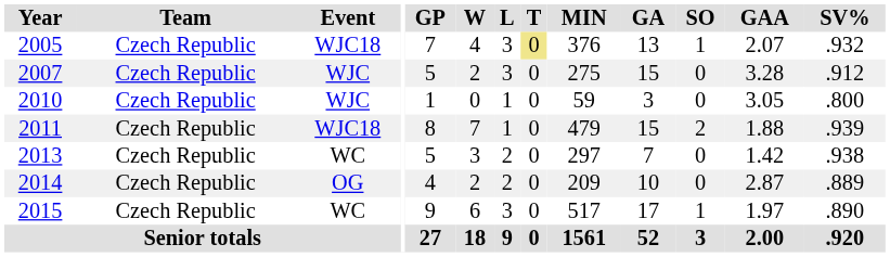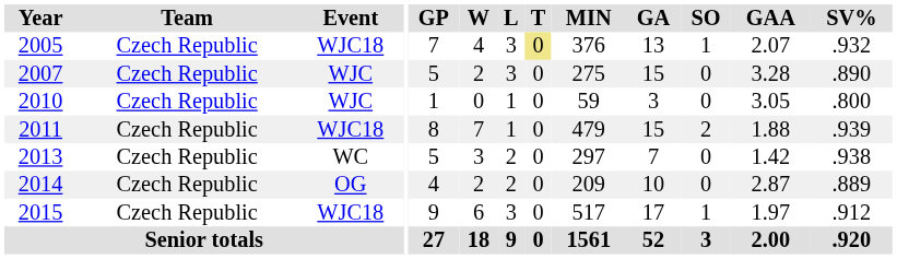2007 | SV%: .912 -> .890
2015 | Event: WC -> WJC18
2015 | SV%: .890 -> .912
